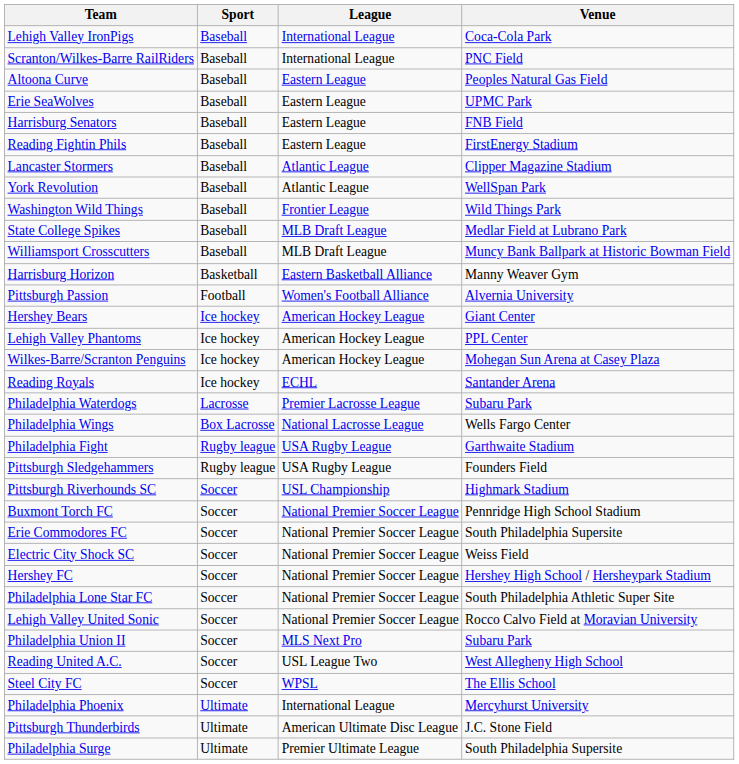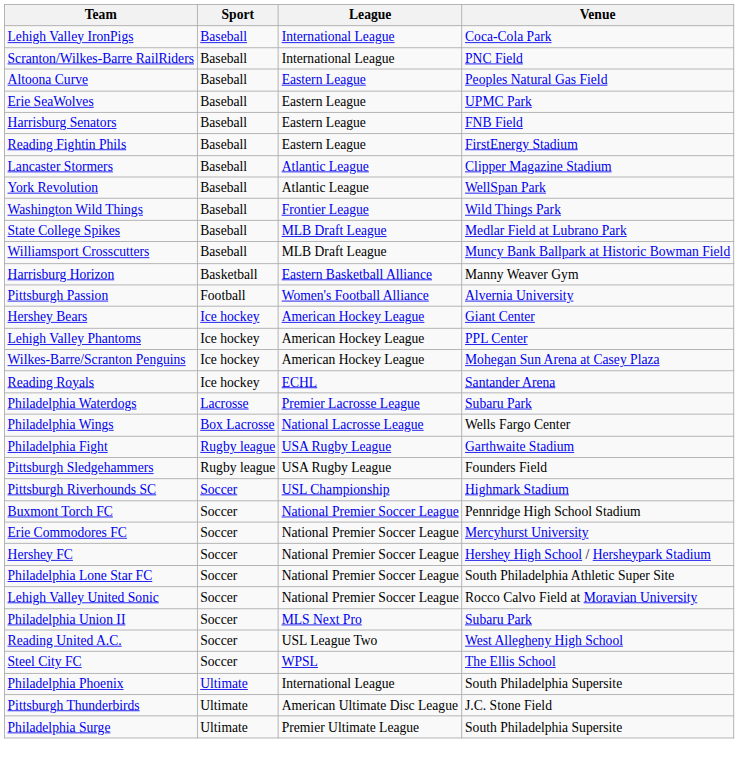Erie Commodores FC | Venue: South Philadelphia Supersite -> Mercyhurst University
- row: Electric City Shock SC | Soccer | National Premier Soccer League | Weiss Field
Philadelphia Phoenix | Venue: Mercyhurst University -> South Philadelphia Supersite
